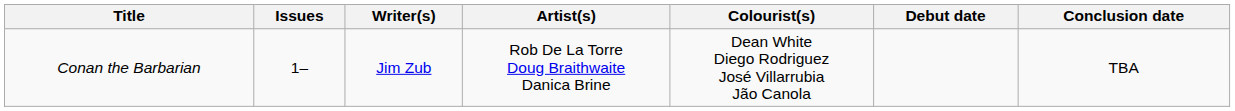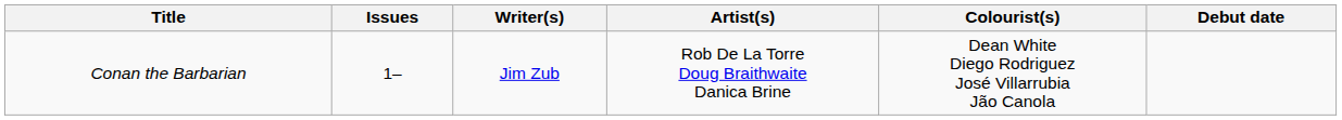- column: Conclusion date | TBA
